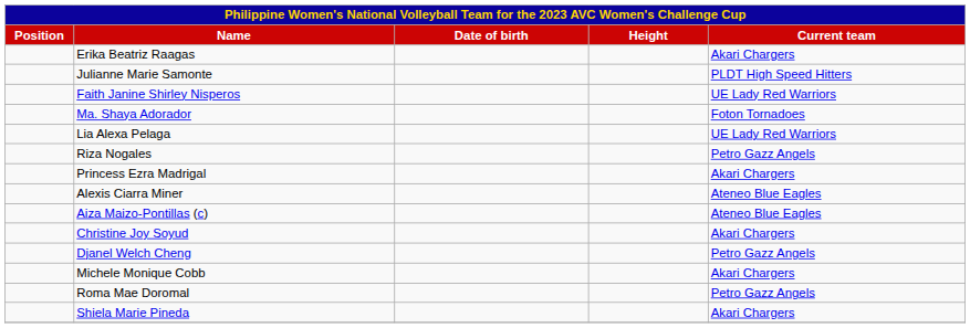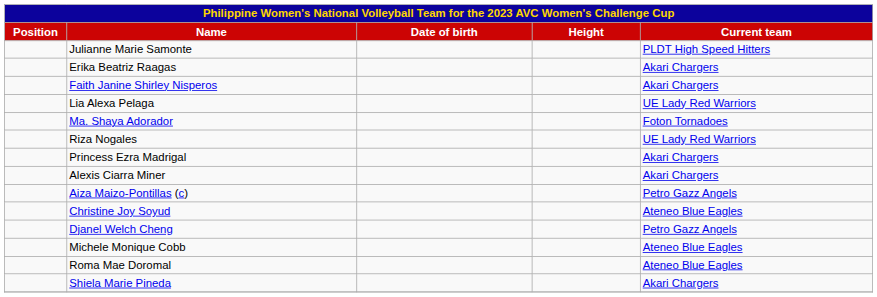rows swapped: Julianne Marie Samonte <-> Erika Beatriz Raagas
Faith Janine Shirley Nisperos | Current team: UE Lady Red Warriors -> Akari Chargers
rows swapped: Ma. Shaya Adorador <-> Lia Alexa Pelaga
Riza Nogales | Current team: Petro Gazz Angels -> UE Lady Red Warriors
Alexis Ciarra Miner | Current team: Ateneo Blue Eagles -> Akari Chargers
Aiza Maizo-Pontillas (c) | Current team: Ateneo Blue Eagles -> Petro Gazz Angels
Christine Joy Soyud | Current team: Akari Chargers -> Ateneo Blue Eagles
Michele Monique Cobb | Current team: Akari Chargers -> Ateneo Blue Eagles
Roma Mae Doromal | Current team: Petro Gazz Angels -> Ateneo Blue Eagles
